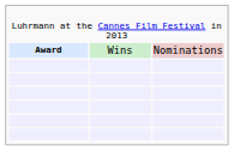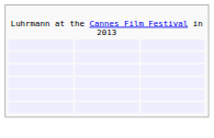- row: Award | Wins | Nominations
